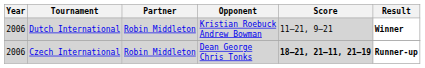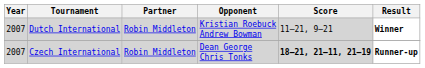Dutch International | Year: 2006 -> 2007
Czech International | Year: 2006 -> 2007
